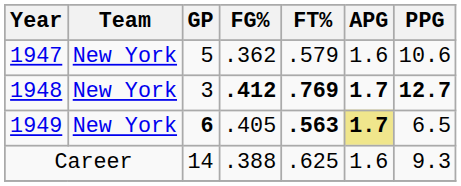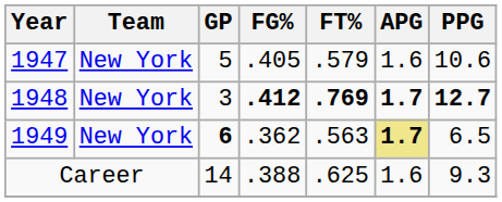1947 | FG%: .362 -> .405
1949 | FG%: .405 -> .362
1949 | FT%: bold -> normal
